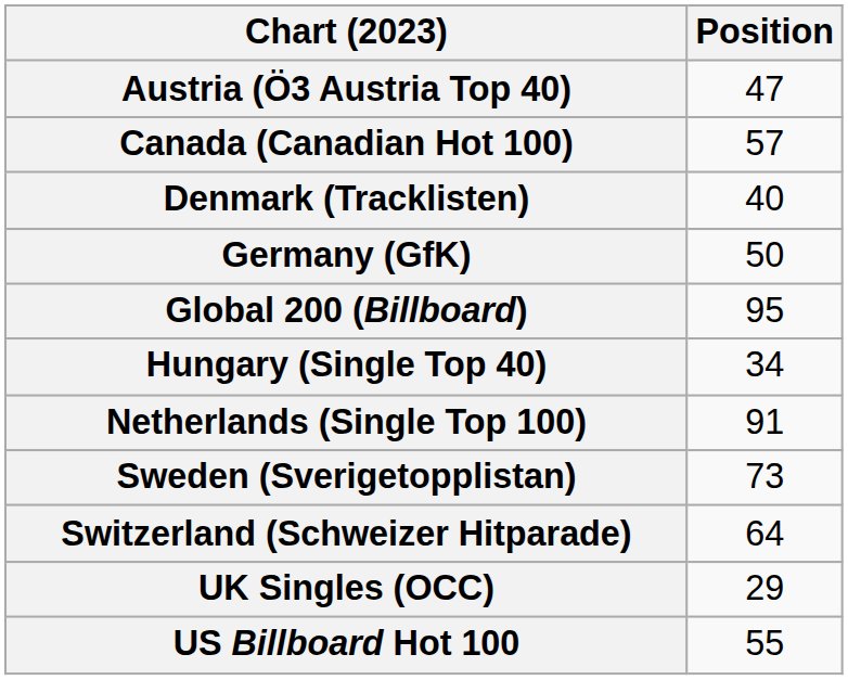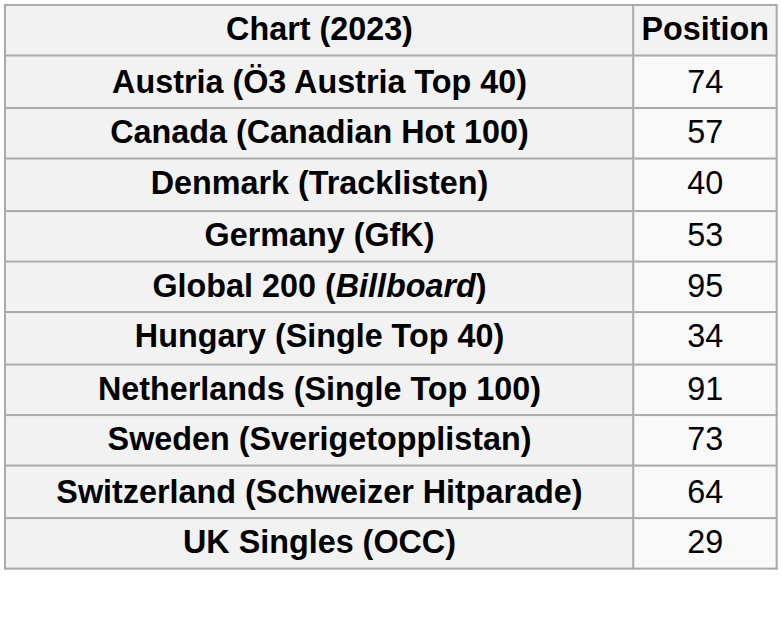Austria (Ö3 Austria Top 40) | Position: 47 -> 74
Germany (GfK) | Position: 50 -> 53
- row: US Billboard Hot 100 | 55
